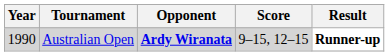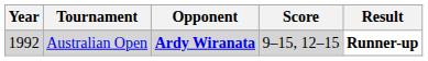Australian Open | Year: 1990 -> 1992
